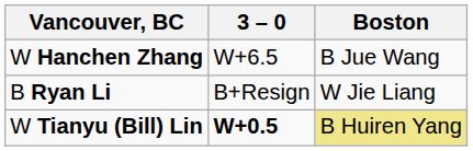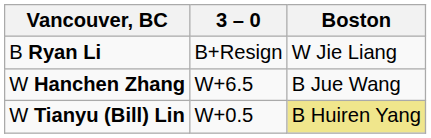rows swapped: W Hanchen Zhang <-> B Ryan Li
W Tianyu (Bill) Lin | 3 – 0: bold -> normal
